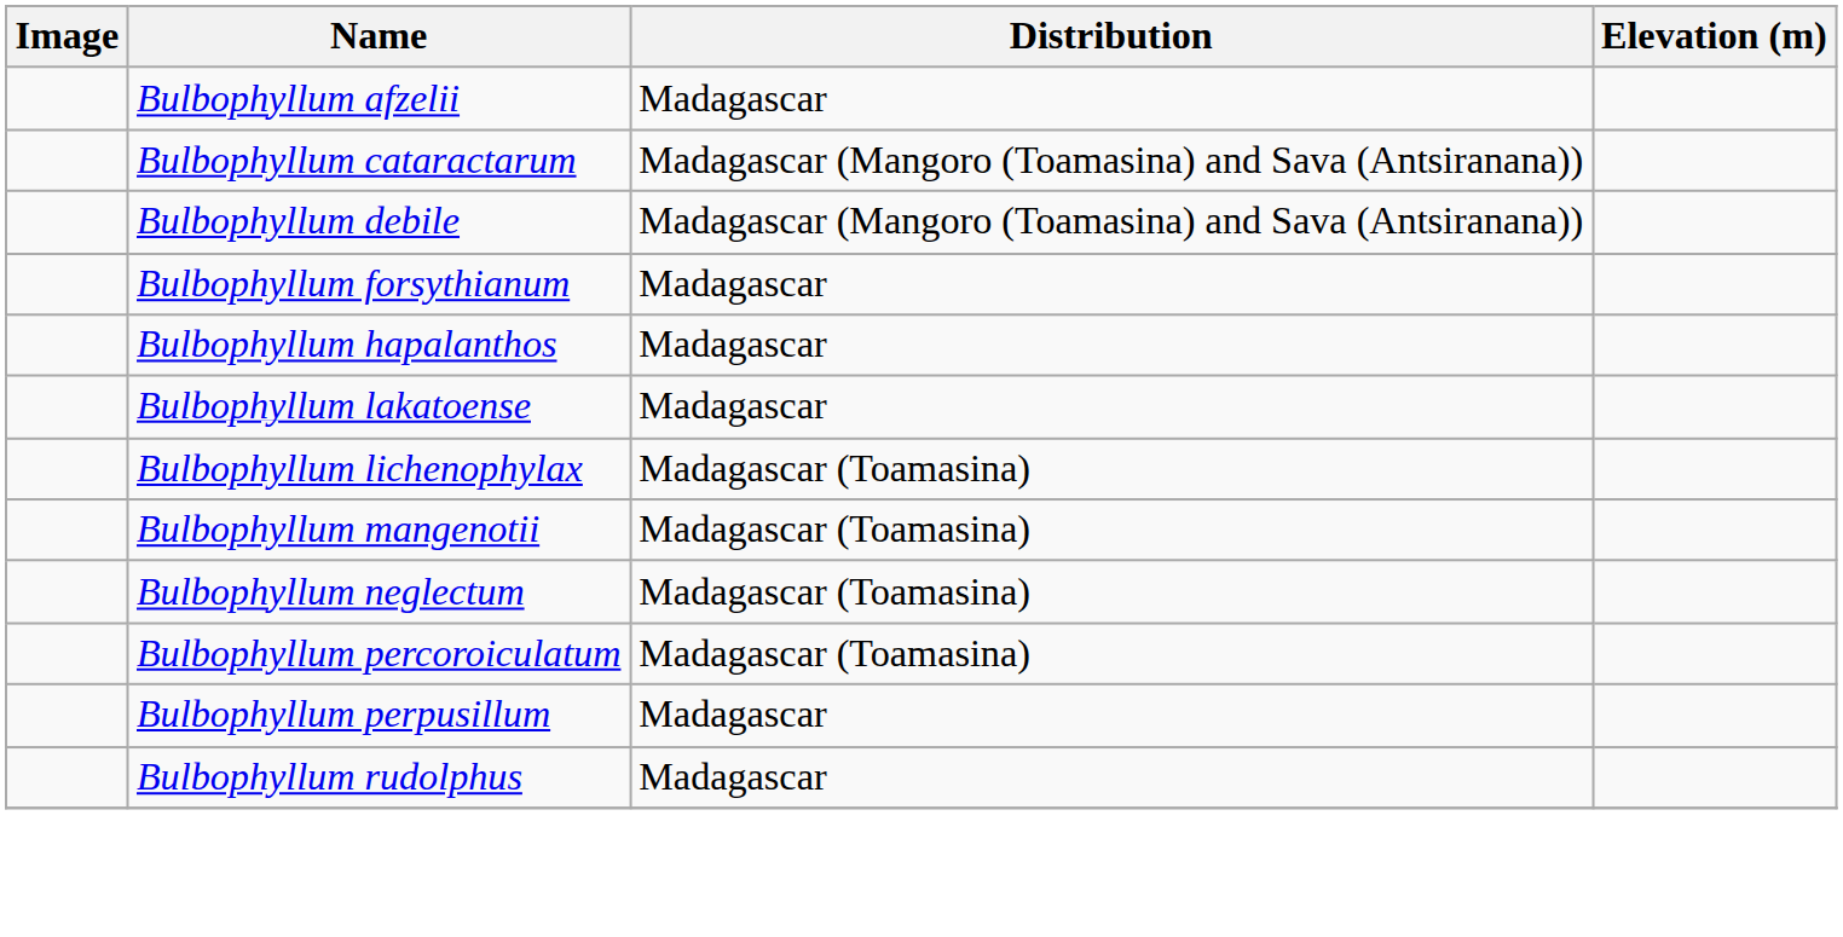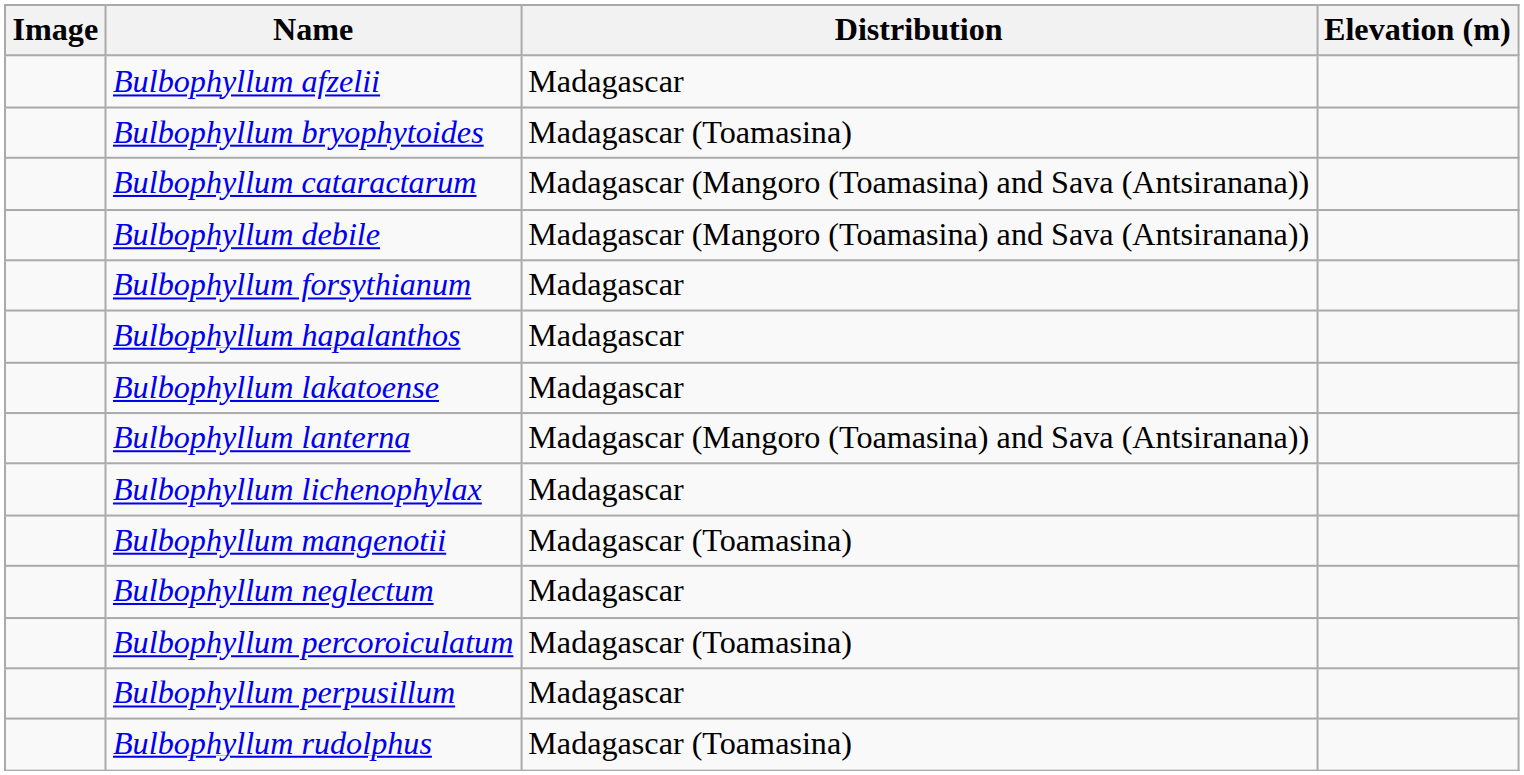+ row: Bulbophyllum bryophytoides | Madagascar (Toamasina)
+ row: Bulbophyllum lanterna | Madagascar (Mangoro (Toamasina) and Sava (Antsiranana))
Bulbophyllum lichenophylax | Distribution: Madagascar (Toamasina) -> Madagascar
Bulbophyllum neglectum | Distribution: Madagascar (Toamasina) -> Madagascar
Bulbophyllum rudolphus | Distribution: Madagascar -> Madagascar (Toamasina)
